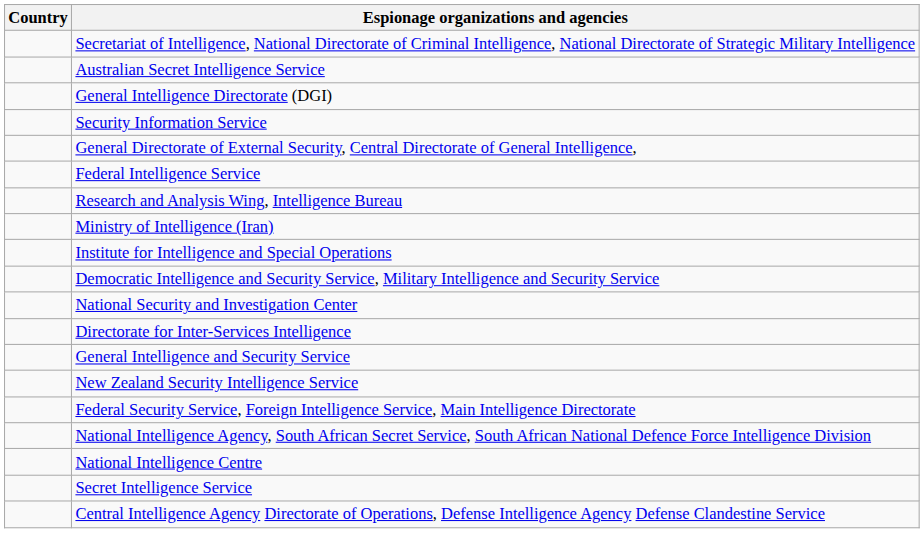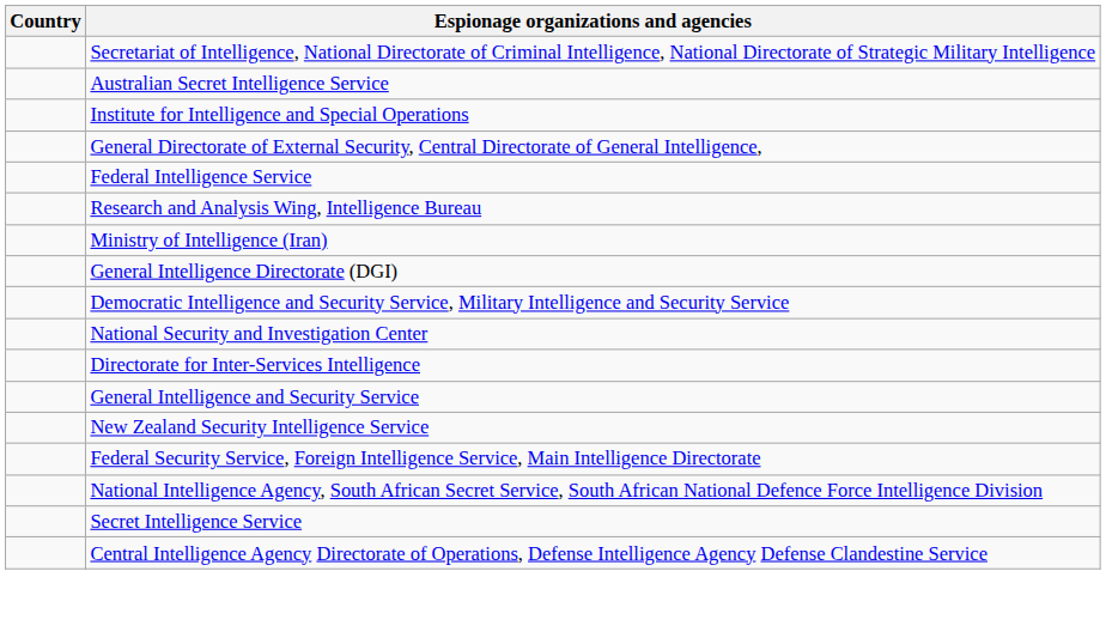rows swapped: General Intelligence Directorate (DGI) <-> Institute for Intelligence and Special Operations
- row: Security Information Service
- row: National Intelligence Centre
